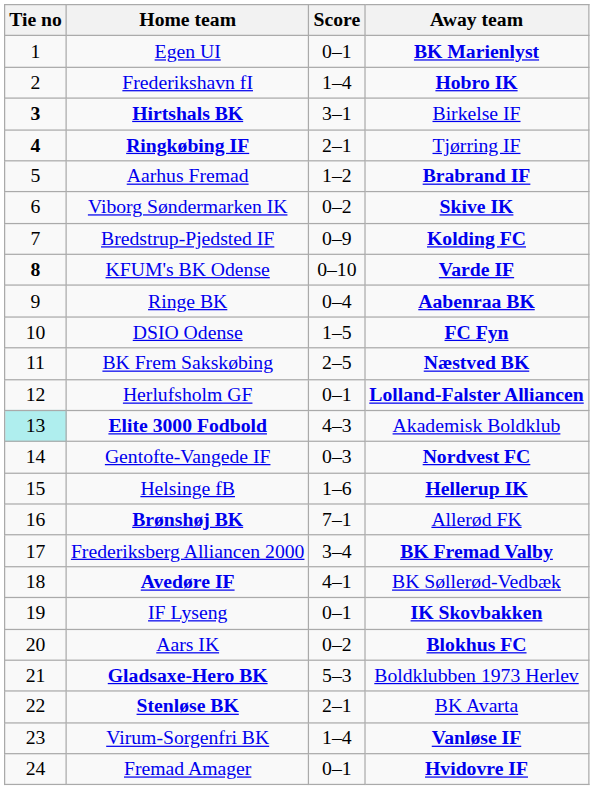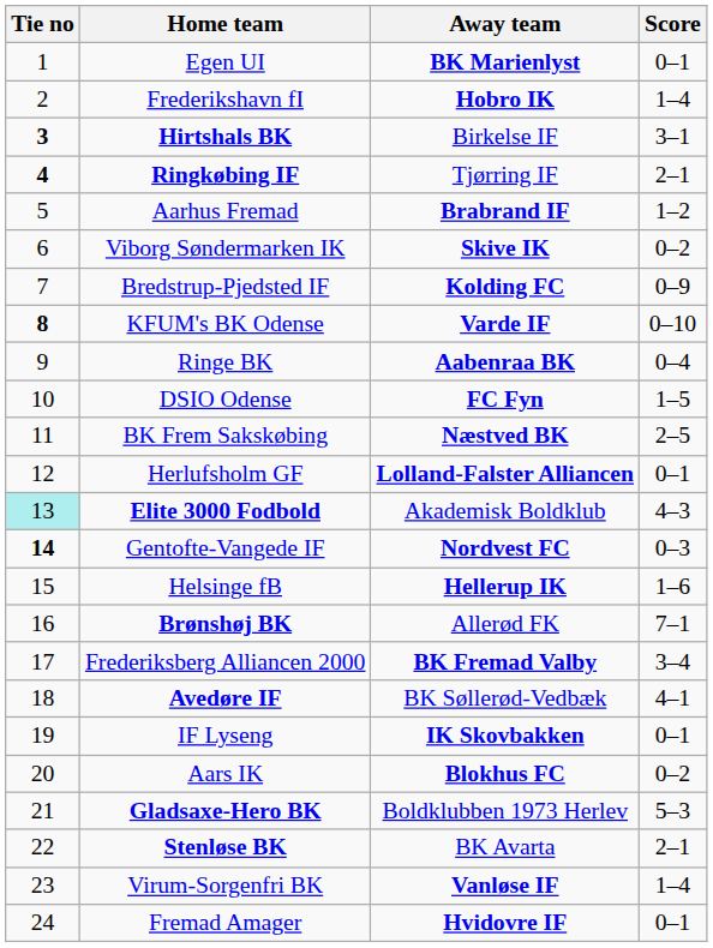columns swapped: Score <-> Away team
Gentofte-Vangede IF | Tie no: normal -> bold
